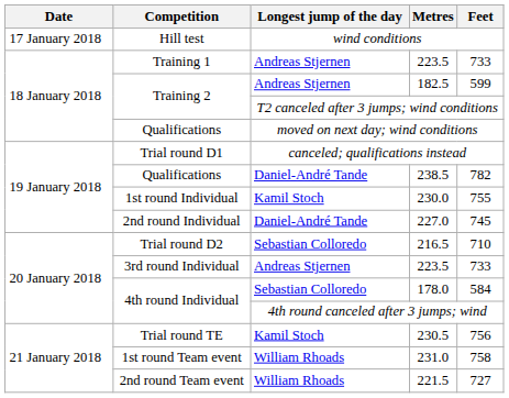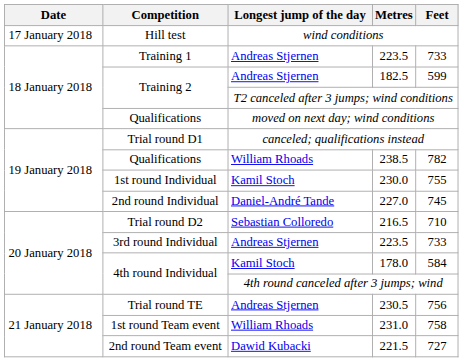238.5 | Longest jump of the day: Daniel-André Tande -> William Rhoads
178.0 | Longest jump of the day: Sebastian Colloredo -> Kamil Stoch
230.5 | Longest jump of the day: Kamil Stoch -> Andreas Stjernen
221.5 | Longest jump of the day: William Rhoads -> Dawid Kubacki
